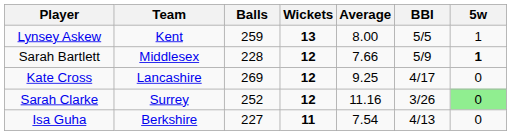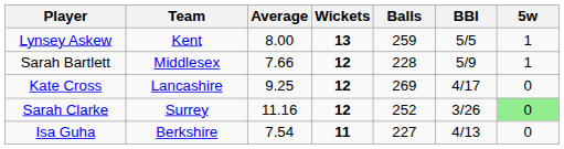columns swapped: Balls <-> Average
Sarah Bartlett | 5w: bold -> normal
